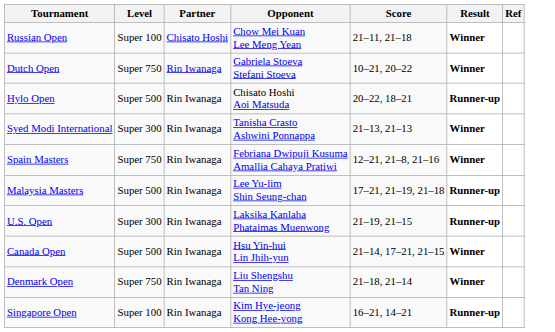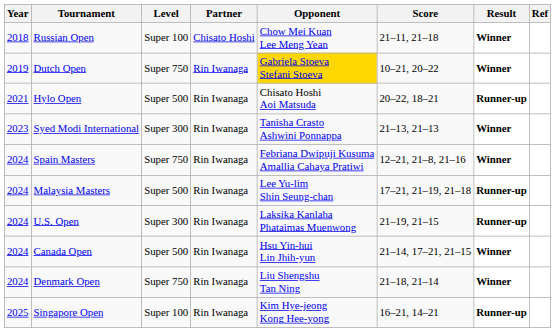+ column: Year | 2018 | 2019 | 2021 | 2023 | 2024 | 2024 | 2024 | 2024 | 2024 | 2025
Dutch Open | Opponent: no background -> gold background
